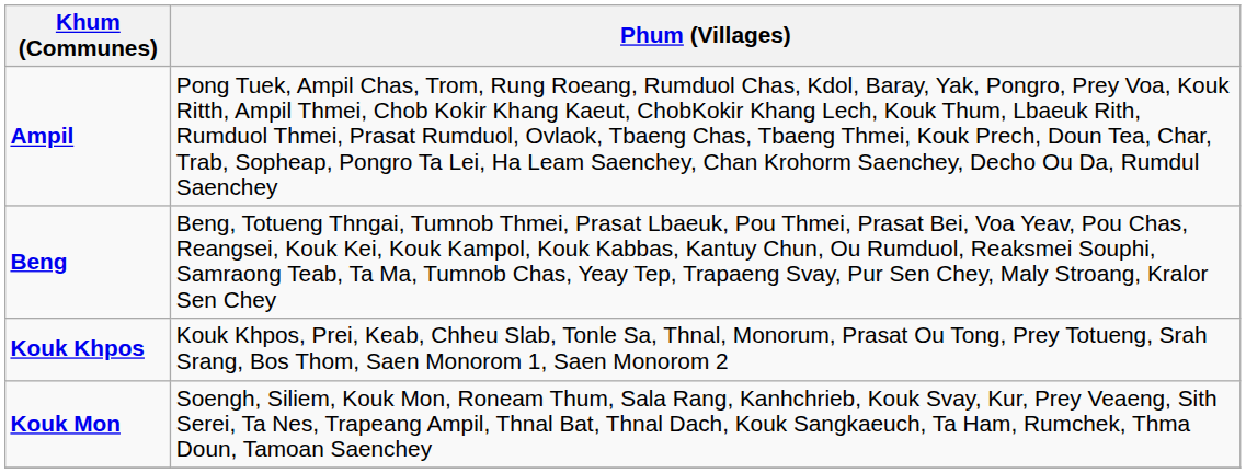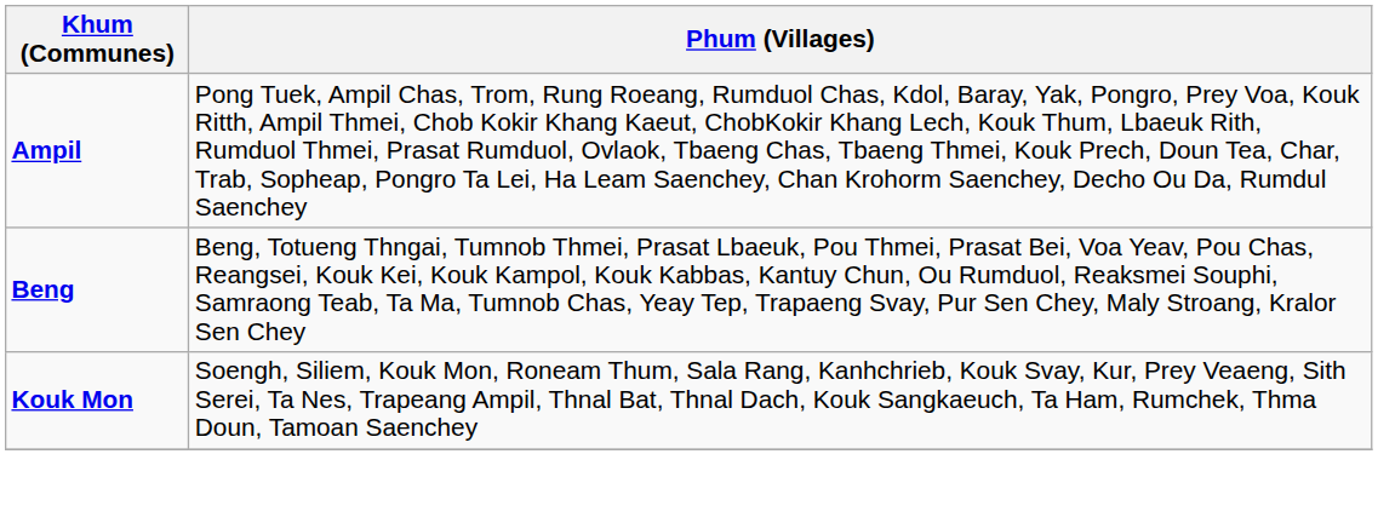- row: Kouk Khpos | Kouk Khpos, Prei, Keab, Chheu Slab, Tonle Sa, Thnal, Monorum, Prasat Ou Tong, Prey Totueng, Srah Srang, Bos Thom, Saen Monorom 1, Saen Monorom 2
